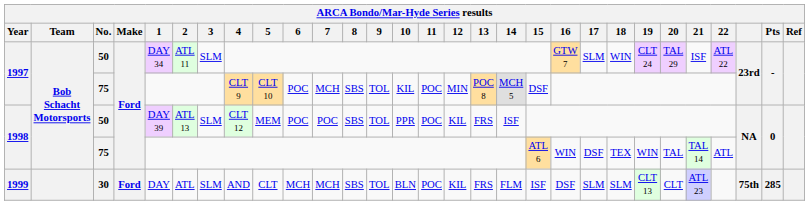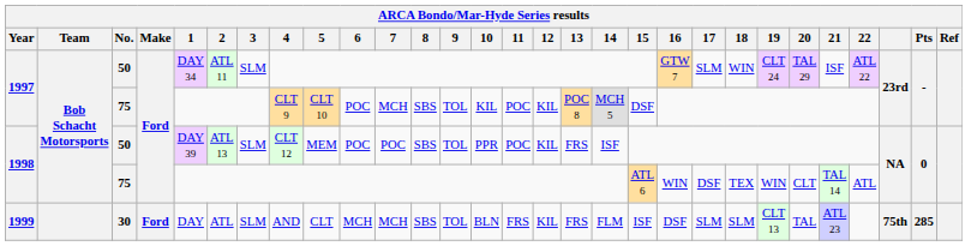1997 / 75 | 12: MIN -> KIL
1998 / 75 | 20: TAL -> CLT
1999 | 11: POC -> FRS
1999 | 20: CLT -> TAL
